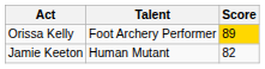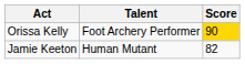Orissa Kelly | Score: 89 -> 90
